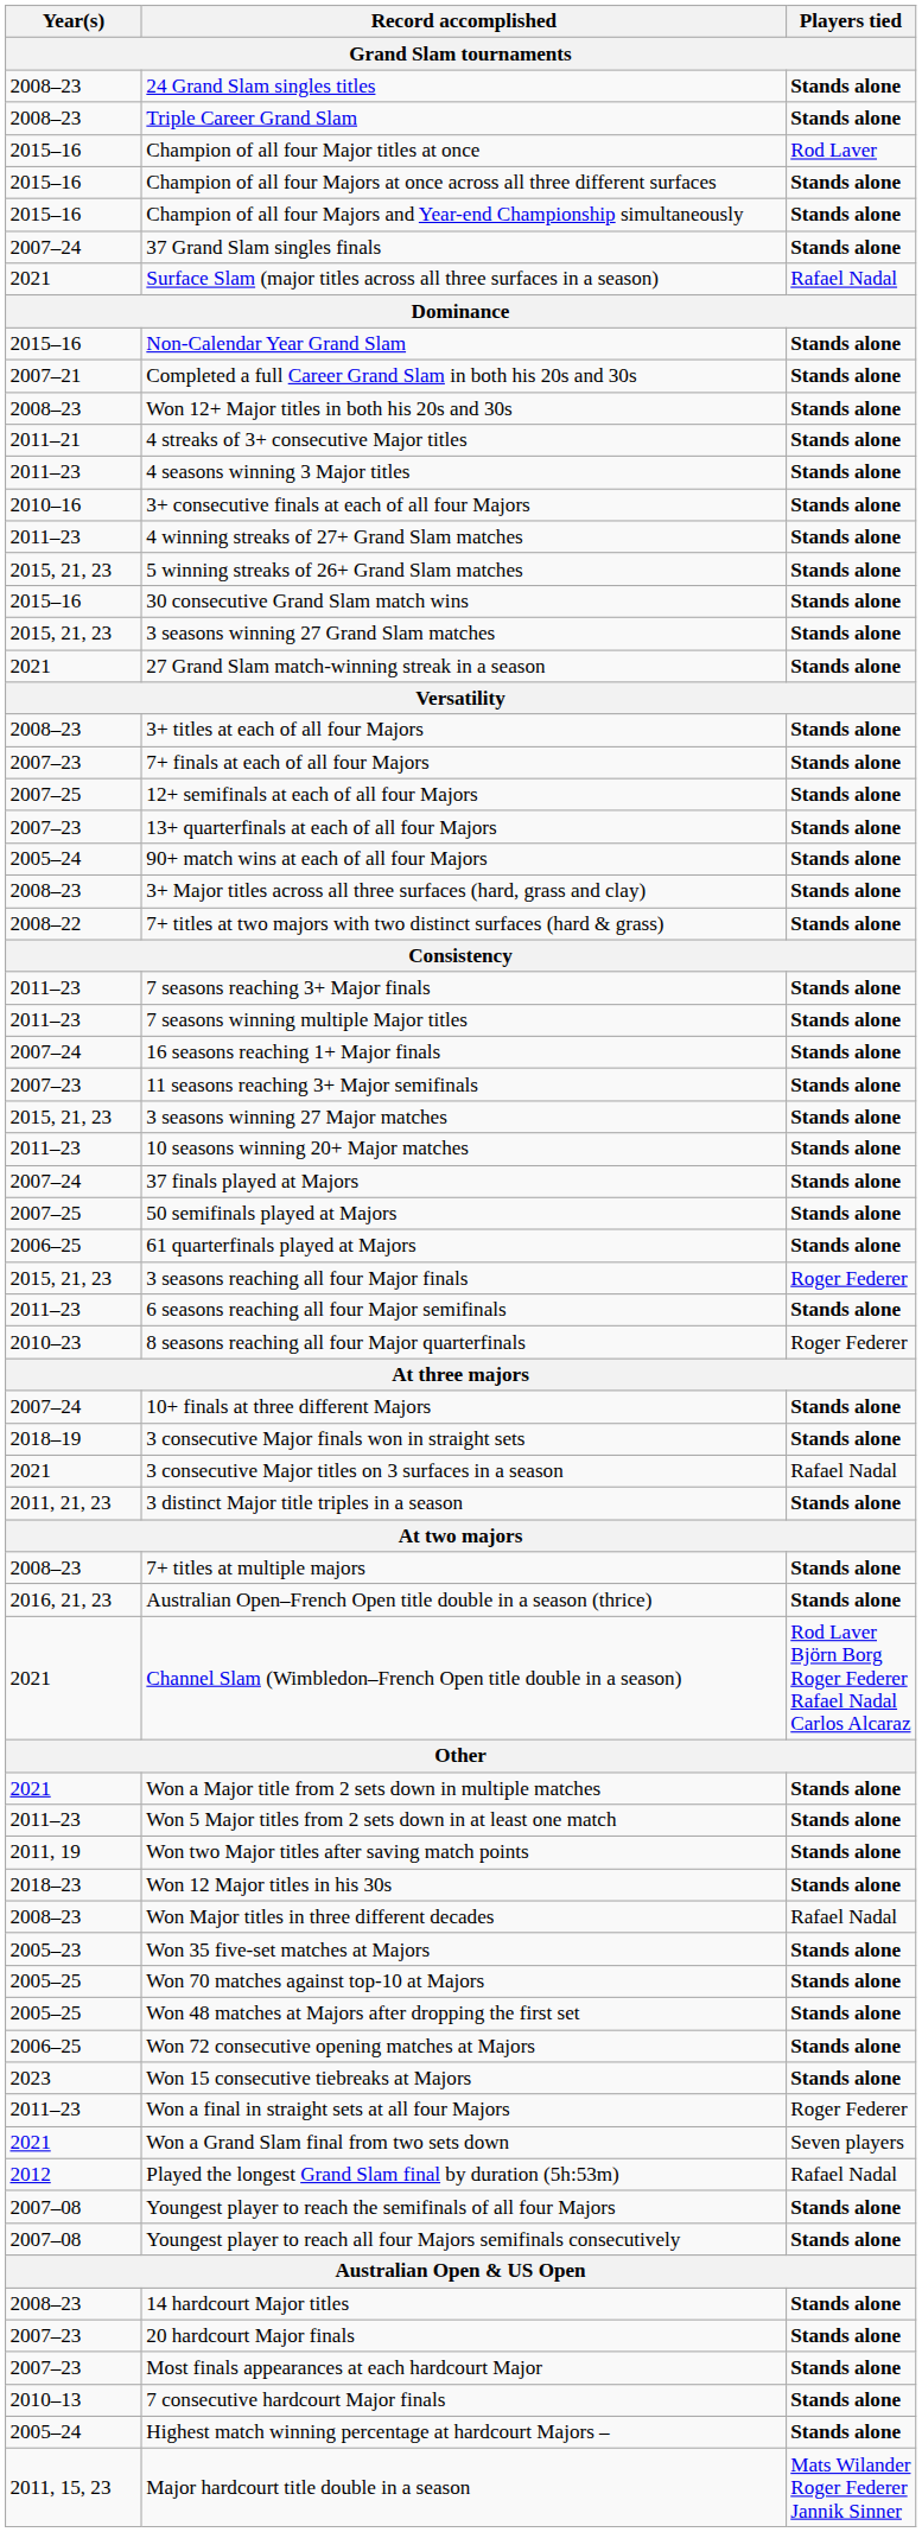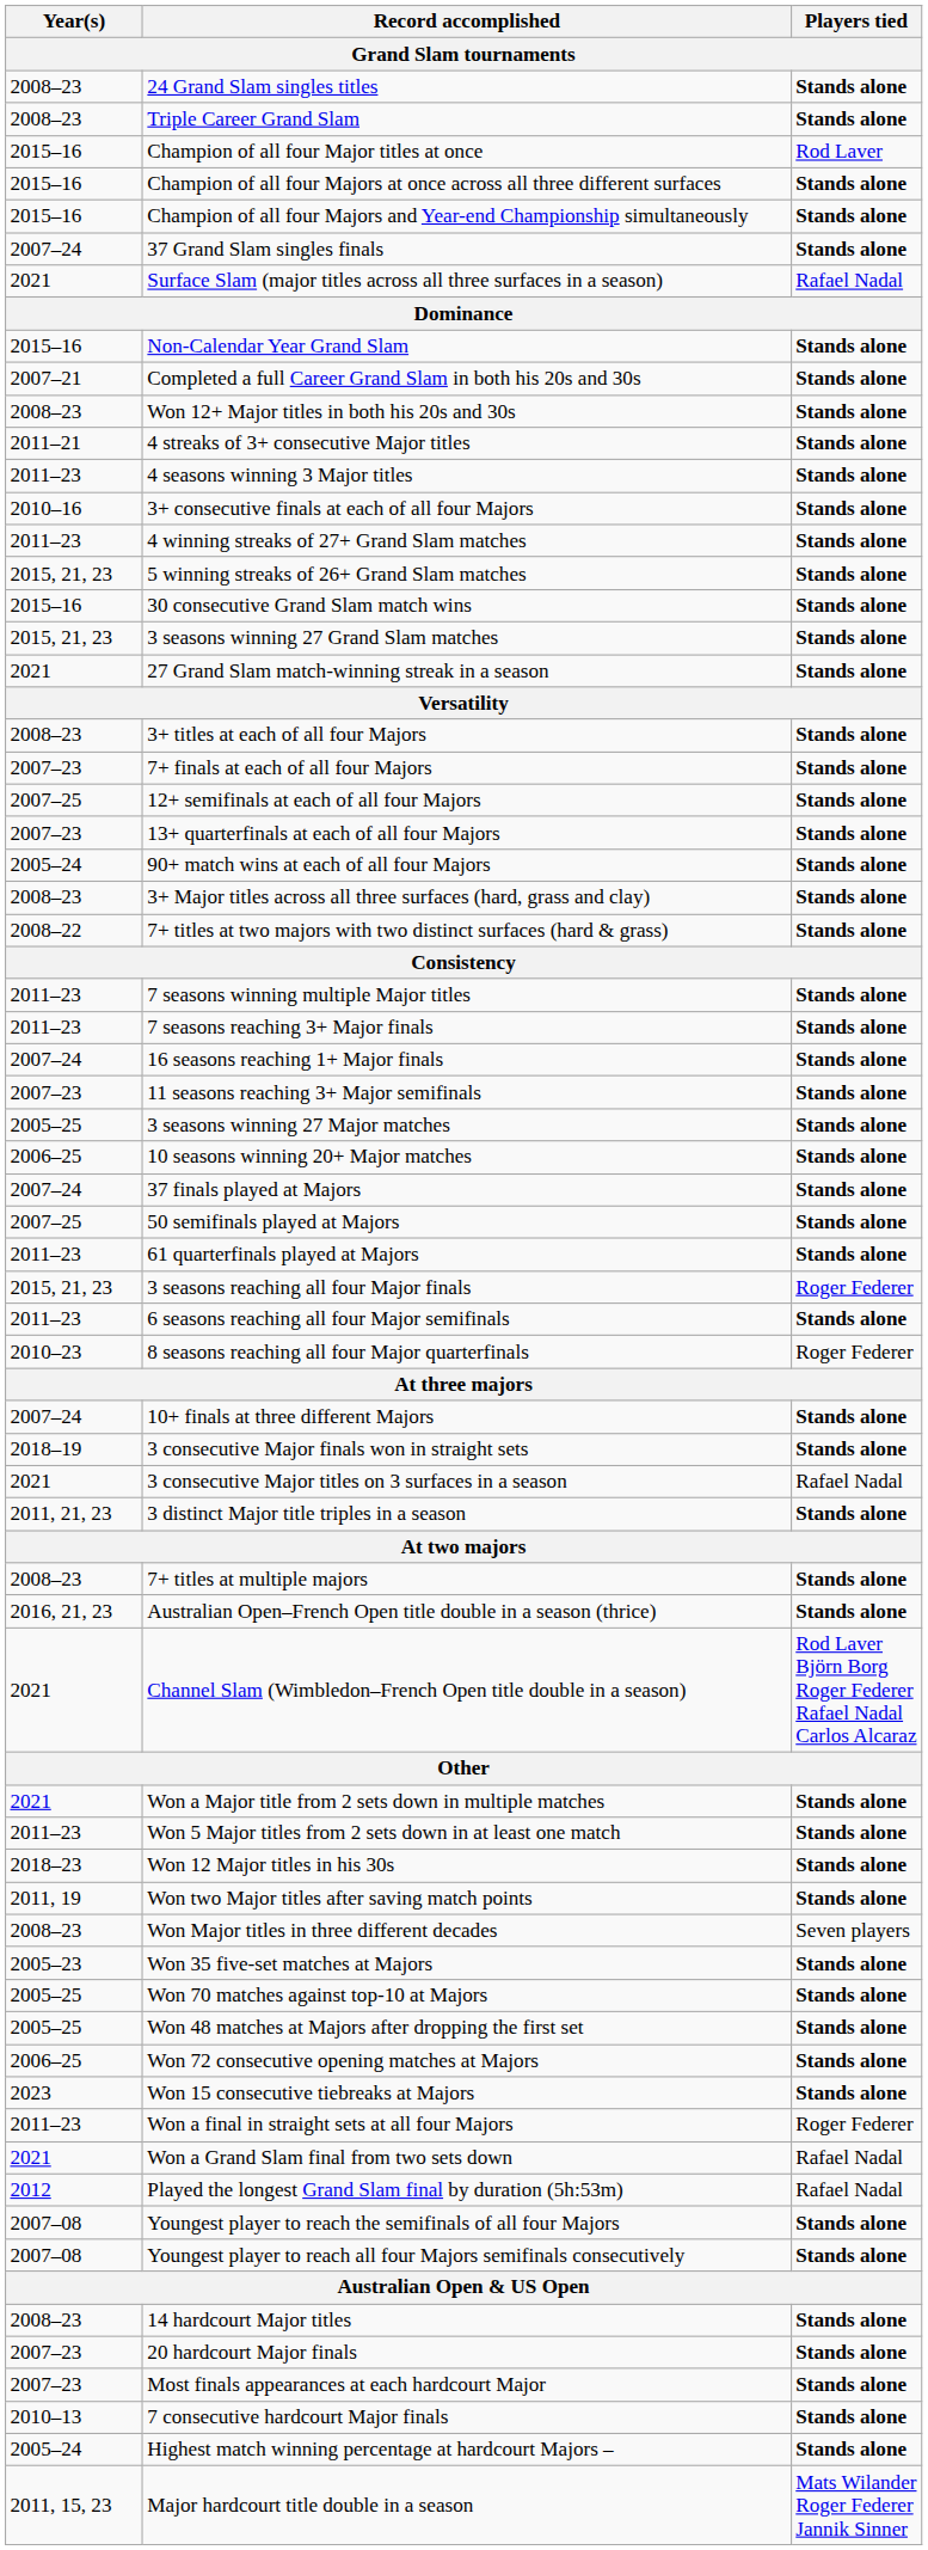rows swapped: 7 seasons winning multiple Major titles <-> 7 seasons reaching 3+ Major finals
3 seasons winning 27 Major matches | Year(s): 2015, 21, 23 -> 2005–25
10 seasons winning 20+ Major matches | Year(s): 2011–23 -> 2006–25
61 quarterfinals played at Majors | Year(s): 2006–25 -> 2011–23
rows swapped: Won two Major titles after saving match points <-> Won 12 Major titles in his 30s
Won Major titles in three different decades | Players tied: Rafael Nadal -> Seven players
Won a Grand Slam final from two sets down | Players tied: Seven players -> Rafael Nadal
